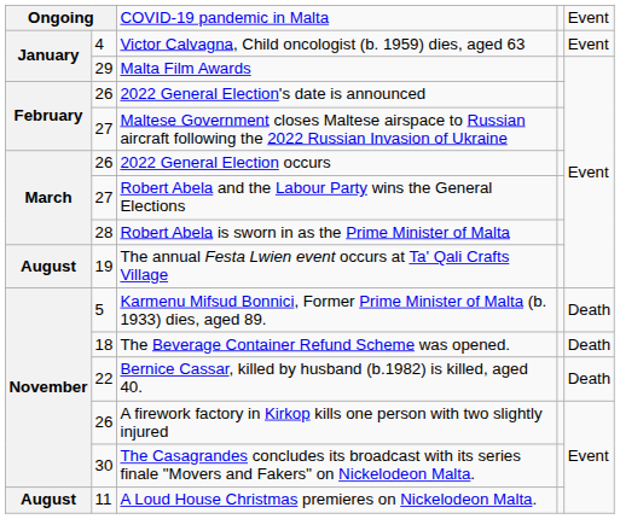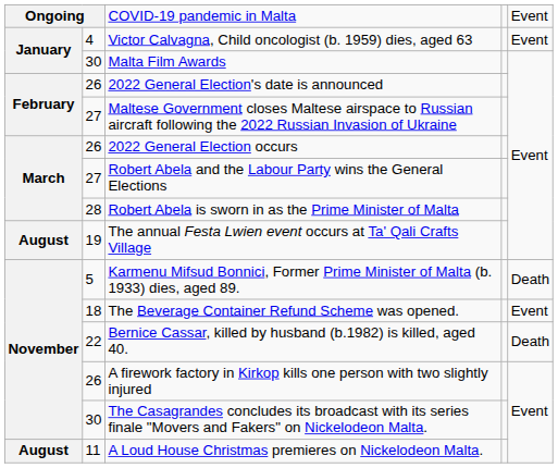Malta Film Awards | column 2: 29 -> 30
The Beverage Container Refund Scheme was opened. | column 5: Death -> Event
